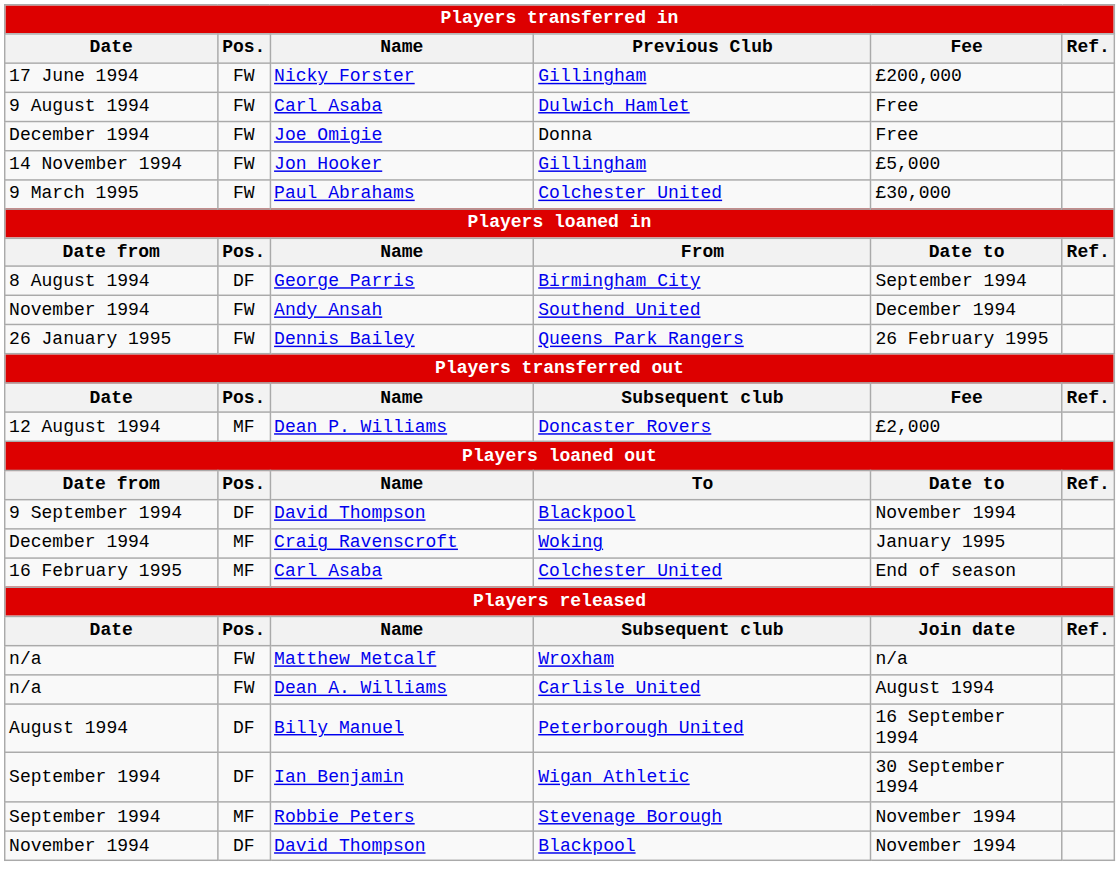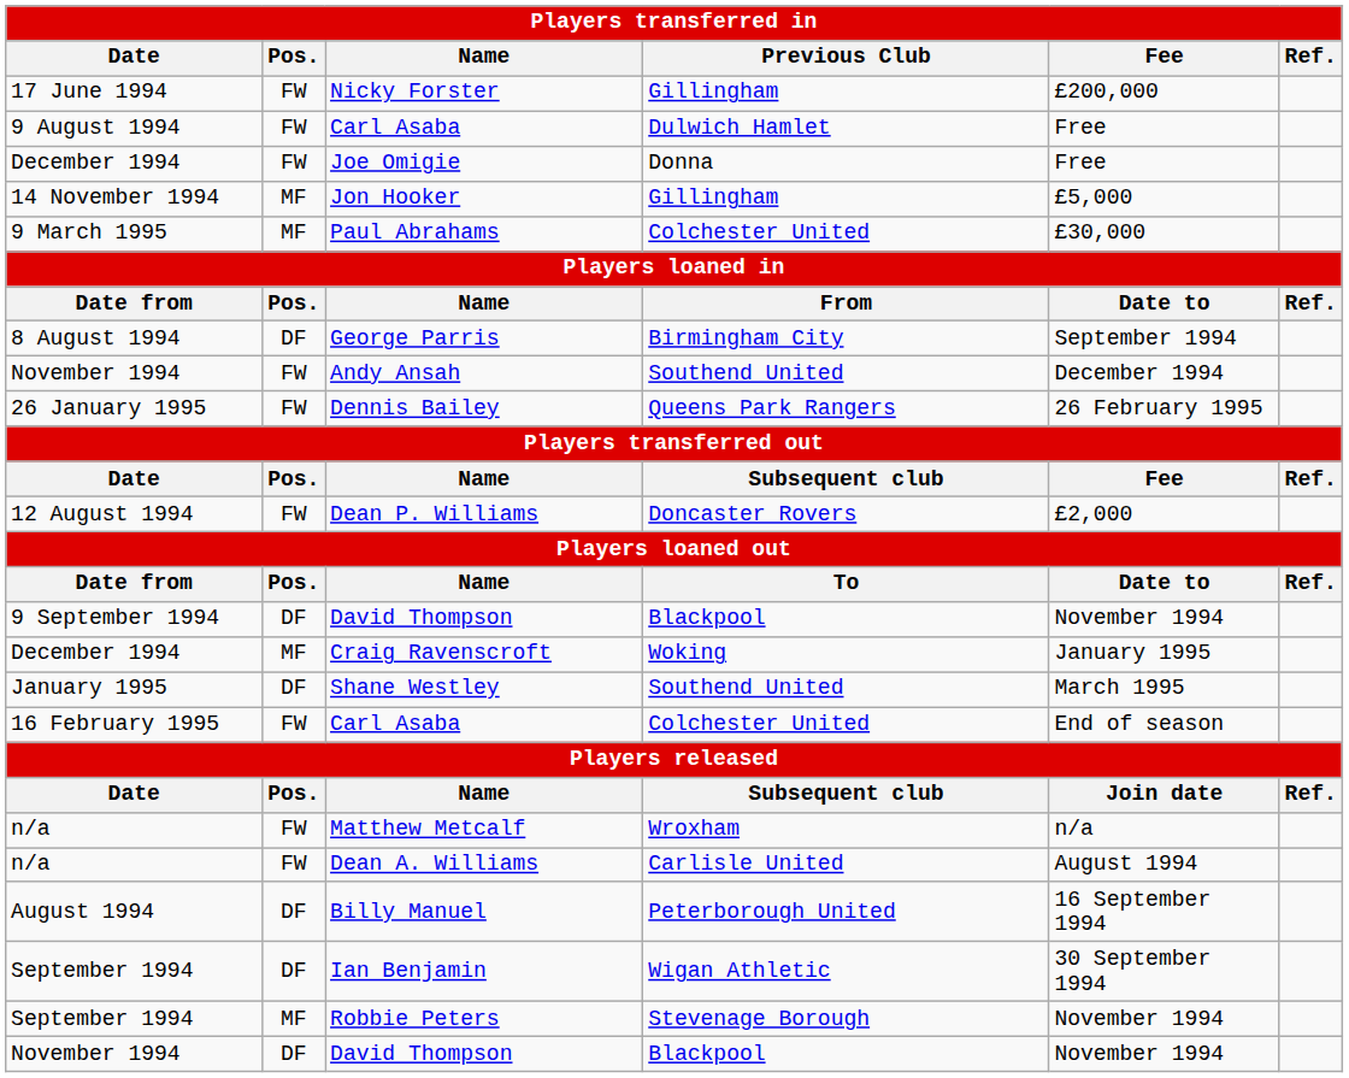Jon Hooker | Pos.: FW -> MF
Paul Abrahams | Pos.: FW -> MF
Dean P. Williams | Pos.: MF -> FW
+ row: January 1995 | DF | Shane Westley | Southend United | March 1995
16 February 1995 / Carl Asaba | Pos.: MF -> FW
